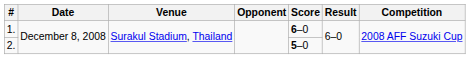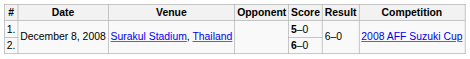1. | Score: 6–0 -> 5–0
2. | Score: 5–0 -> 6–0
